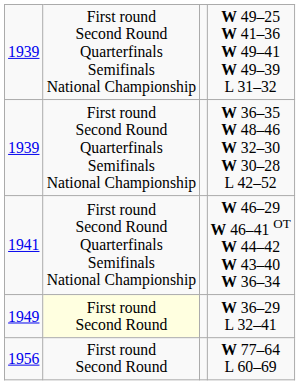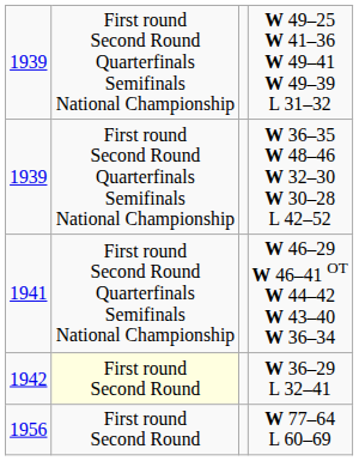W 36–29 L 32–41 | column 1: 1949 -> 1942
